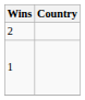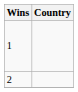rows swapped: 2 <-> 1
